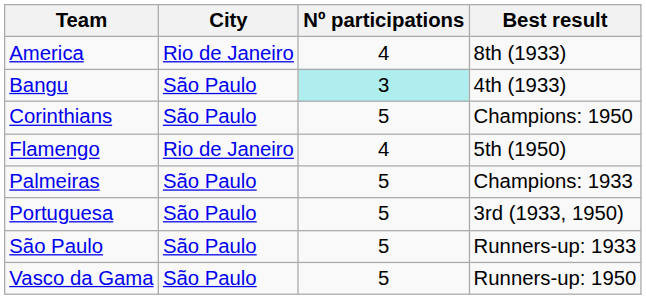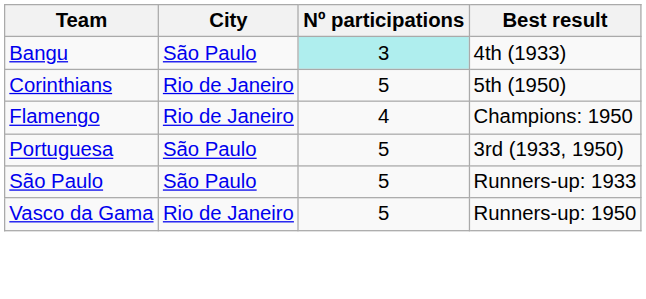- row: America | Rio de Janeiro | 4 | 8th (1933)
Corinthians | City: São Paulo -> Rio de Janeiro
Corinthians | Best result: Champions: 1950 -> 5th (1950)
Flamengo | Best result: 5th (1950) -> Champions: 1950
- row: Palmeiras | São Paulo | 5 | Champions: 1933
Vasco da Gama | City: São Paulo -> Rio de Janeiro
